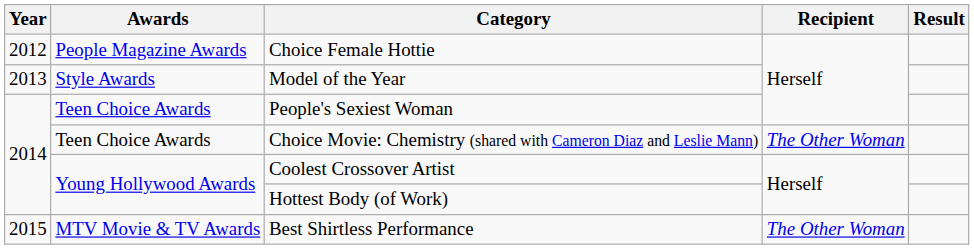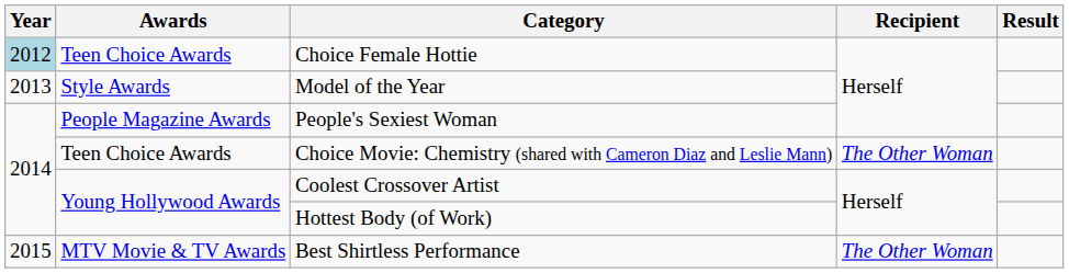Choice Female Hottie | Year: no background -> lightblue background
Choice Female Hottie | Awards: People Magazine Awards -> Teen Choice Awards
People's Sexiest Woman | Awards: Teen Choice Awards -> People Magazine Awards
